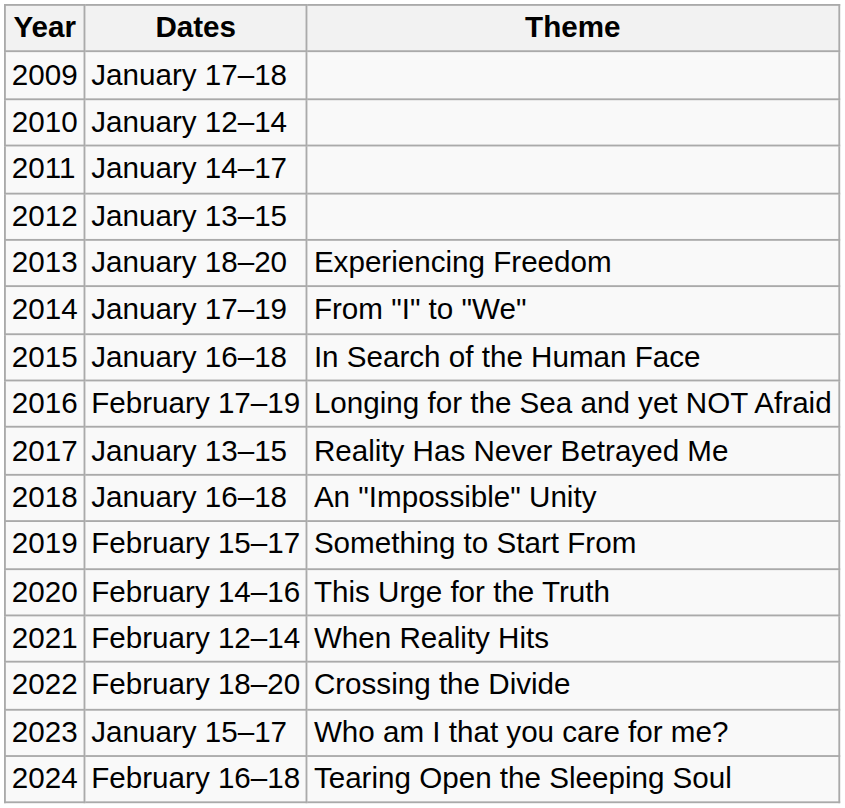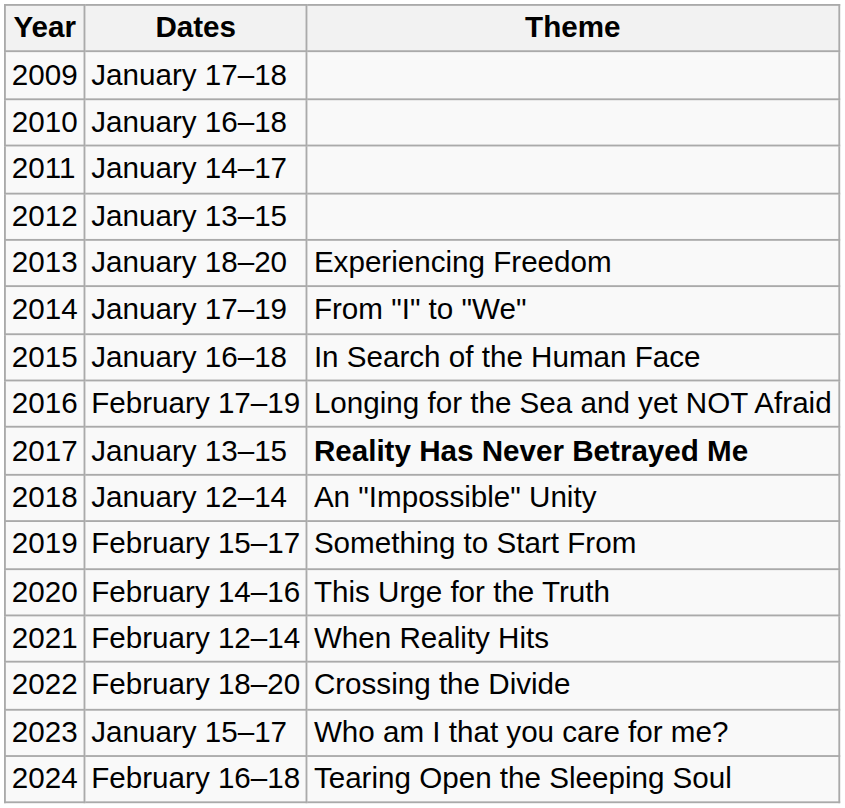2010 | Dates: January 12–14 -> January 16–18
2017 | Theme: normal -> bold
2018 | Dates: January 16–18 -> January 12–14
